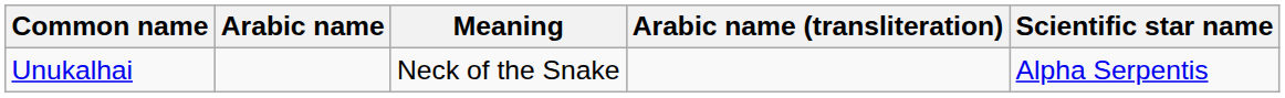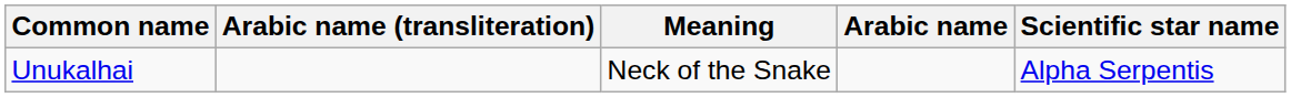columns swapped: Arabic name (transliteration) <-> Arabic name
